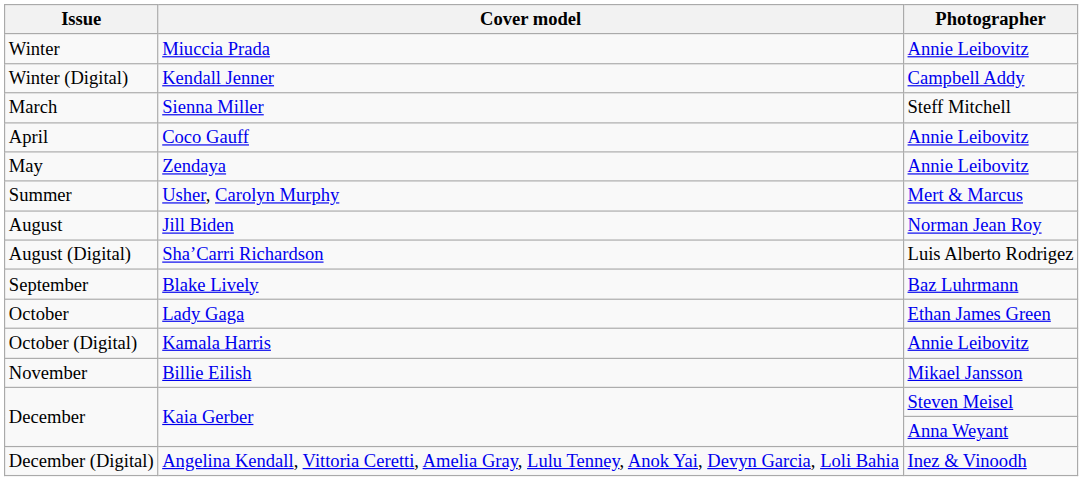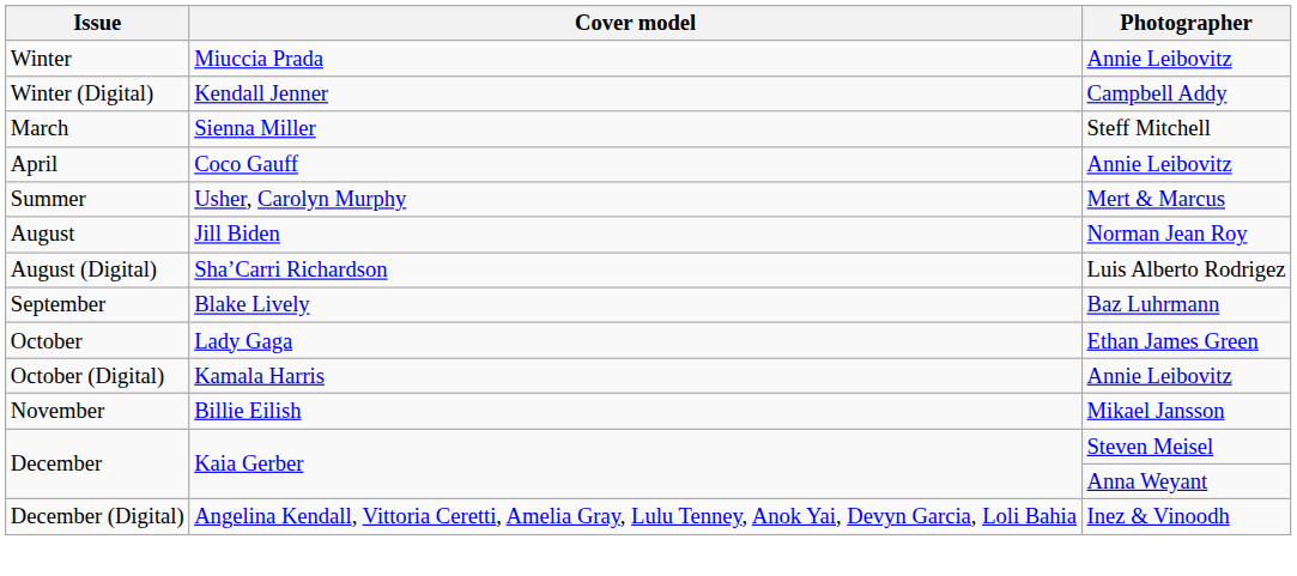- row: May | Zendaya | Annie Leibovitz
